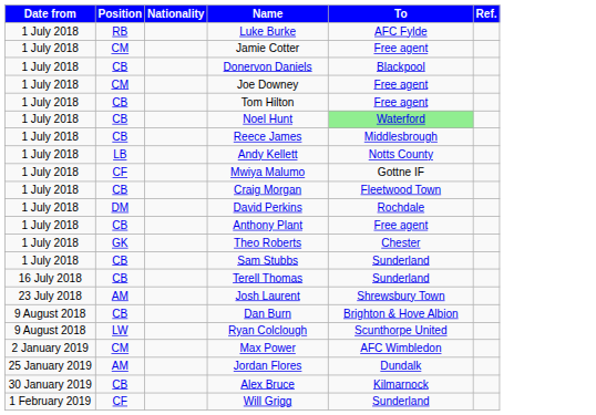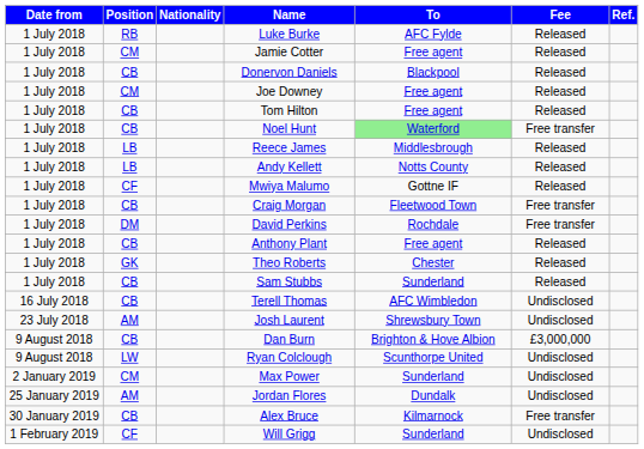+ column: Fee | Released | Released | Released | Released | Released | Free transfer | Released | Released | Released | Free transfer | Free transfer | Released | Released | Released | Undisclosed | Undisclosed | £3,000,000 | Undisclosed | Undisclosed | Undisclosed | Free transfer | Undisclosed
Reece James | Position: CB -> LB
Terell Thomas | To: Sunderland -> AFC Wimbledon
Max Power | To: AFC Wimbledon -> Sunderland
